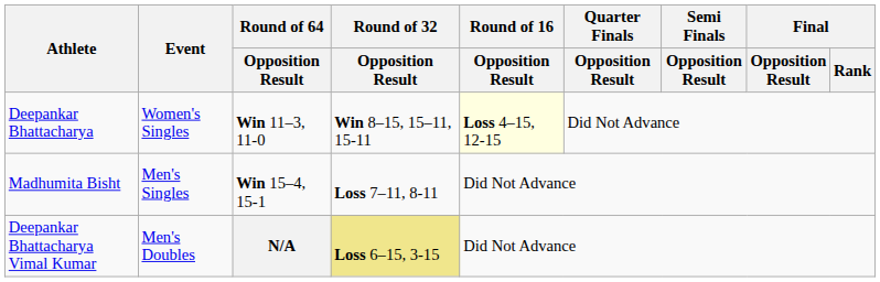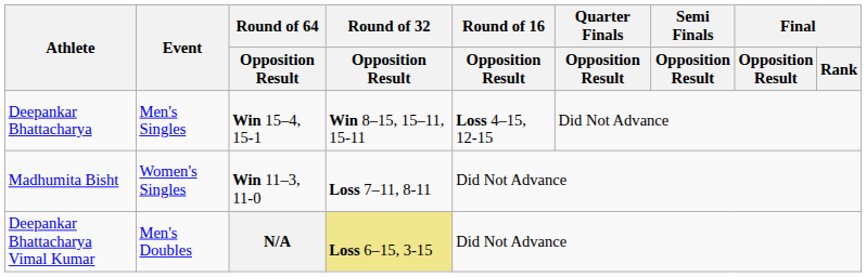Deepankar Bhattacharya | Event: Women's Singles -> Men's Singles
Deepankar Bhattacharya | Round of 64 / Opposition Result: Win 11–3, 11-0 -> Win 15–4, 15-1
Deepankar Bhattacharya | Round of 16 / Opposition Result: lightyellow background -> no background
Madhumita Bisht | Event: Men's Singles -> Women's Singles
Madhumita Bisht | Round of 64 / Opposition Result: Win 15–4, 15-1 -> Win 11–3, 11-0
